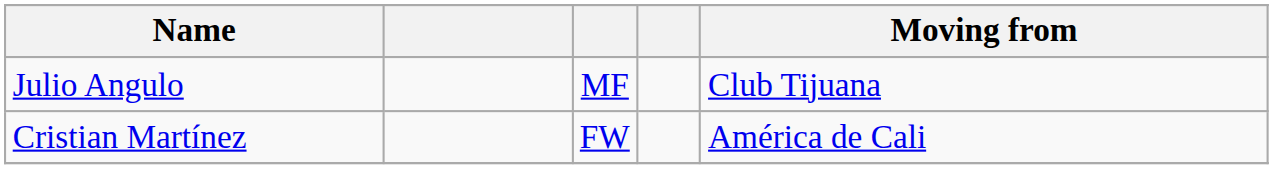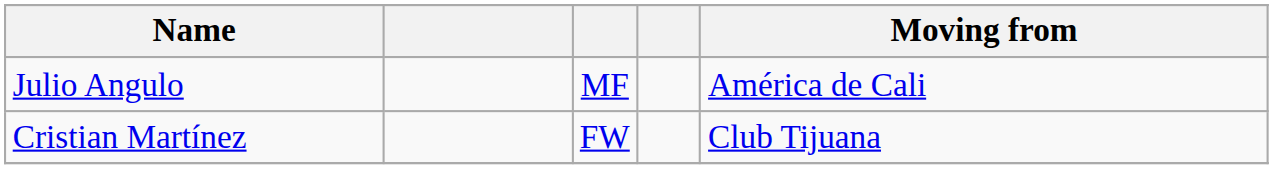Julio Angulo | Moving from: Club Tijuana -> América de Cali
Cristian Martínez | Moving from: América de Cali -> Club Tijuana
